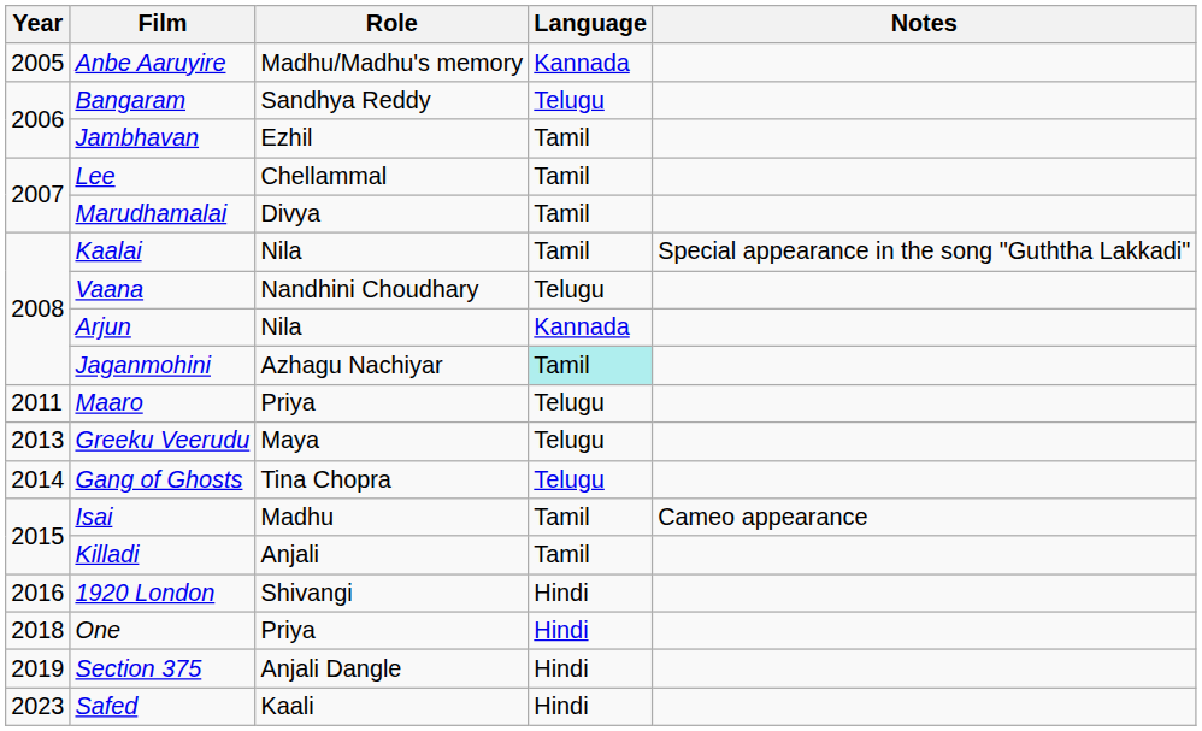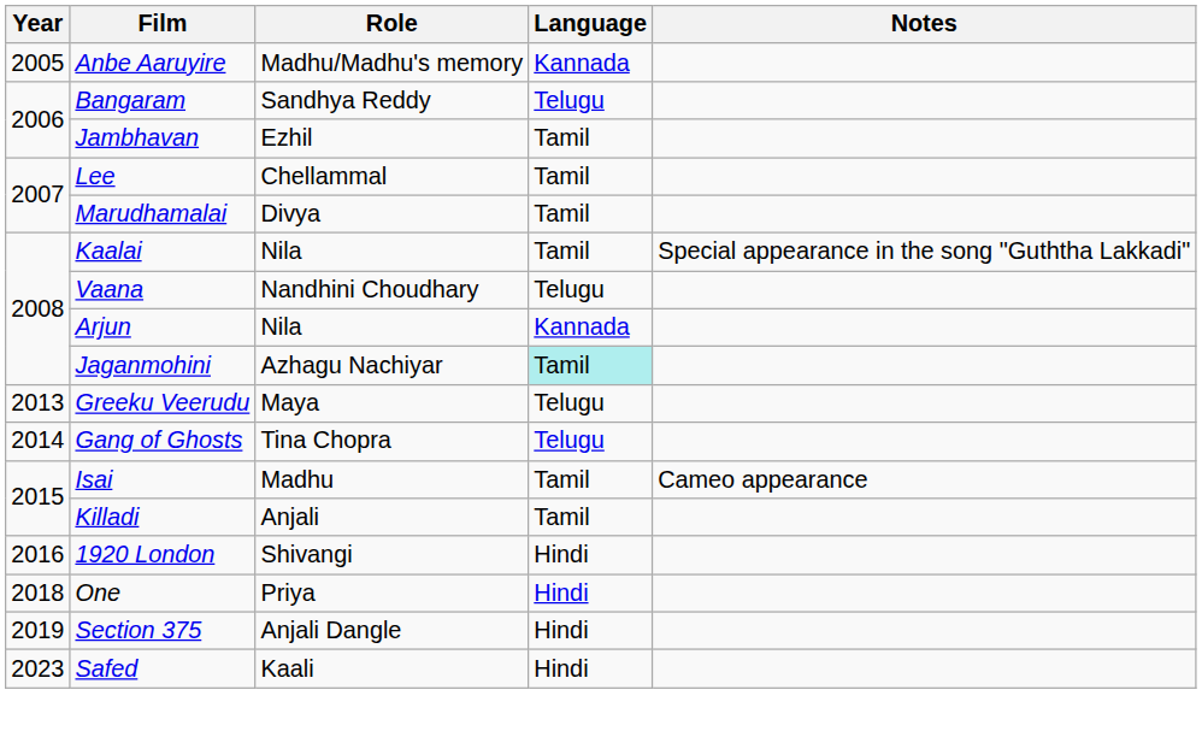- row: 2011 | Maaro | Priya | Telugu
